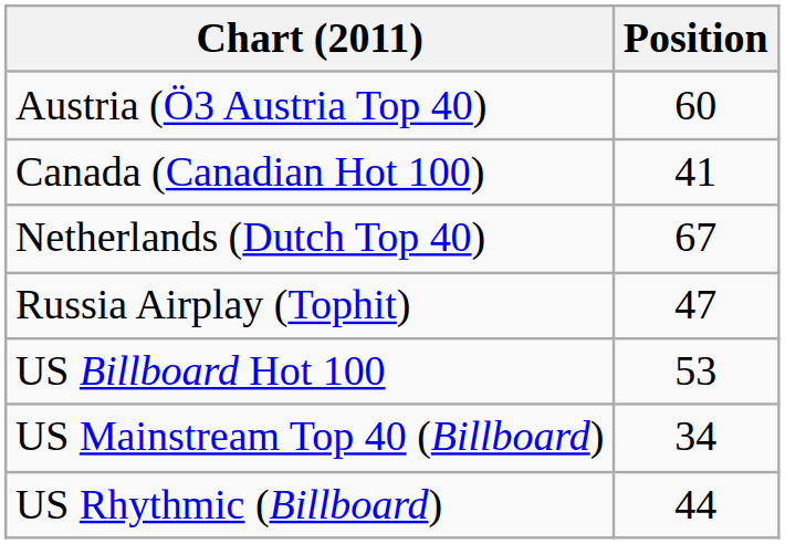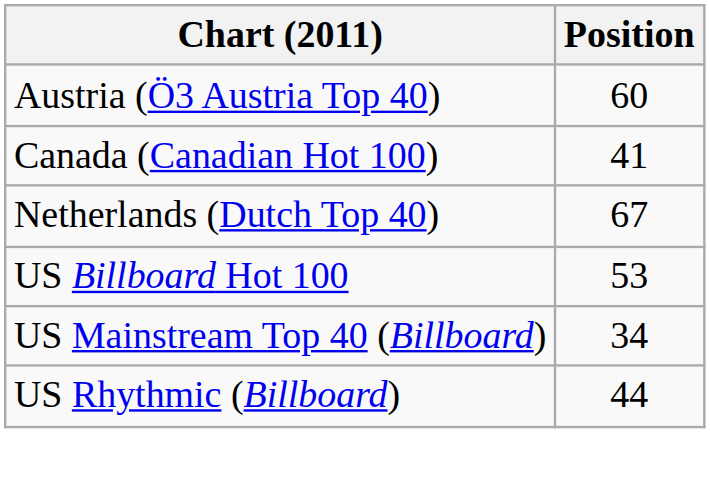- row: Russia Airplay (Tophit) | 47
